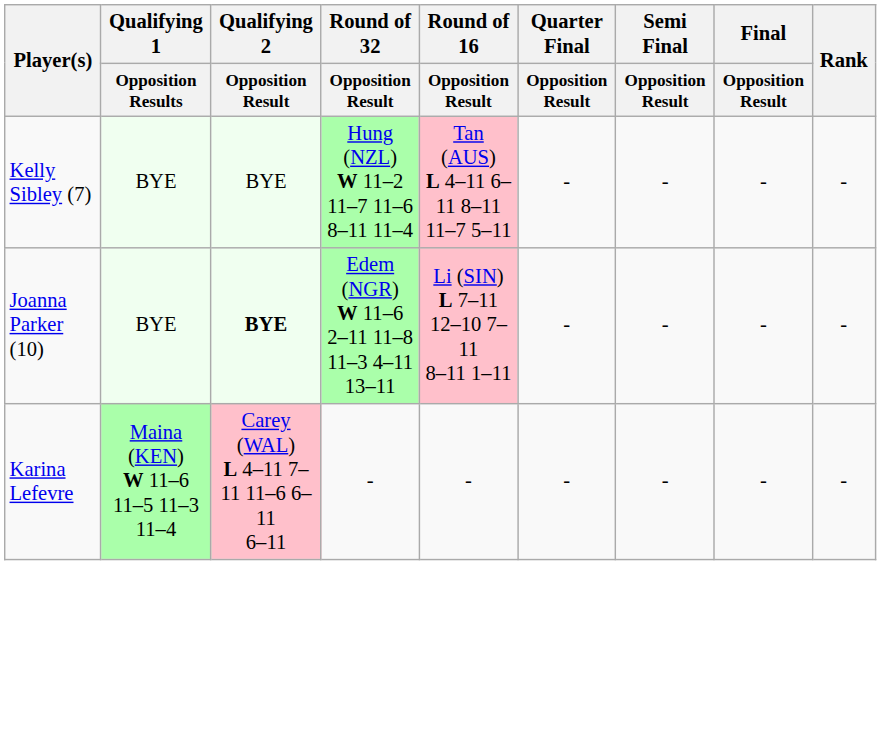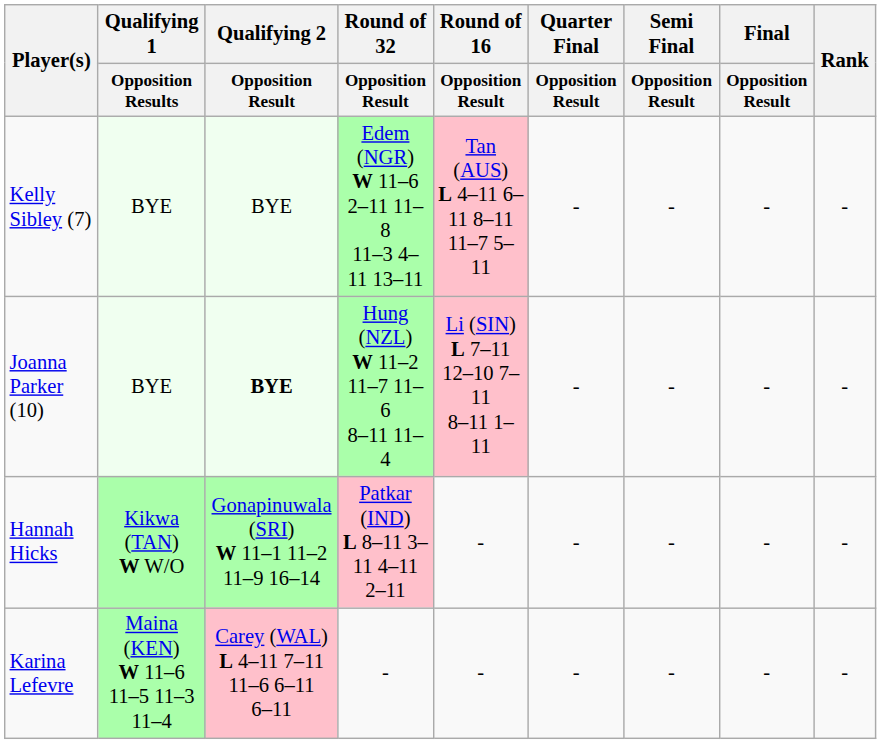Kelly Sibley (7) | Round of 32 / Opposition Result: Hung (NZL) W 11–2 11–7 11–6 8–11 11–4 -> Edem (NGR) W 11–6 2–11 11–8 11–3 4–11 13–11
Joanna Parker (10) | Round of 32 / Opposition Result: Edem (NGR) W 11–6 2–11 11–8 11–3 4–11 13–11 -> Hung (NZL) W 11–2 11–7 11–6 8–11 11–4
+ row: Hannah Hicks | Kikwa (TAN) W W/O | Gonapinuwala (SRI) W 11–1 11–2 11–9 16–14 | Patkar (IND) L 8–11 3–11 4–11 2–11 | - | - | - | - | -
